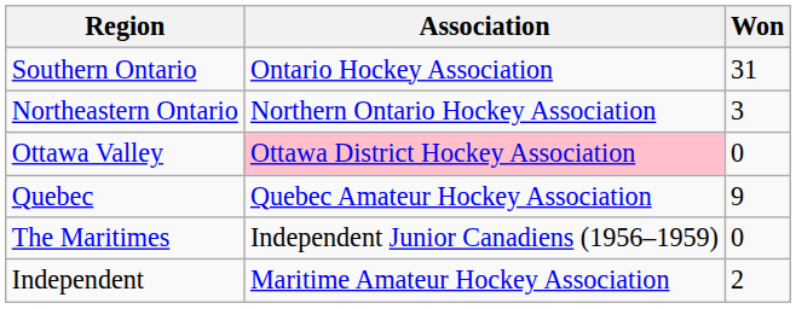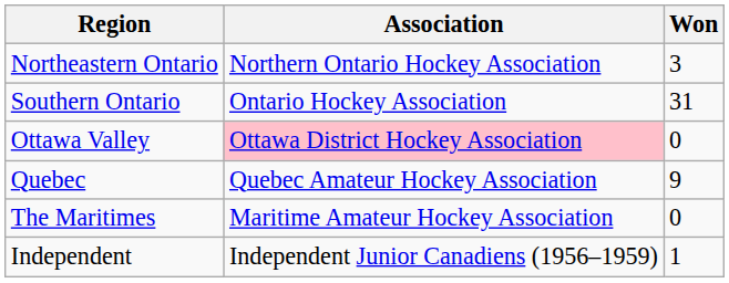rows swapped: Southern Ontario <-> Northeastern Ontario
The Maritimes | Association: Independent Junior Canadiens (1956–1959) -> Maritime Amateur Hockey Association
Independent | Association: Maritime Amateur Hockey Association -> Independent Junior Canadiens (1956–1959)
Independent | Won: 2 -> 1
